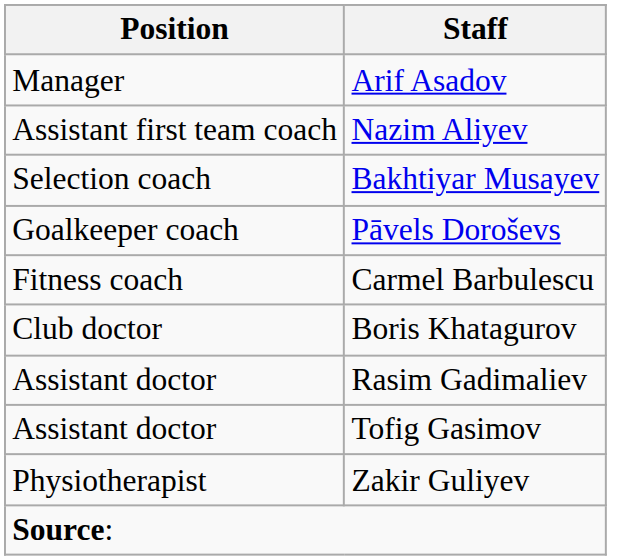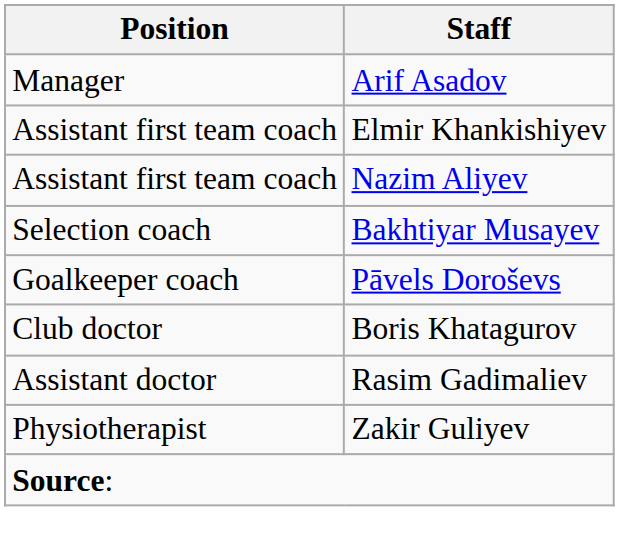+ row: Assistant first team coach | Elmir Khankishiyev
- row: Fitness coach | Carmel Barbulescu
- row: Assistant doctor | Tofig Gasimov
